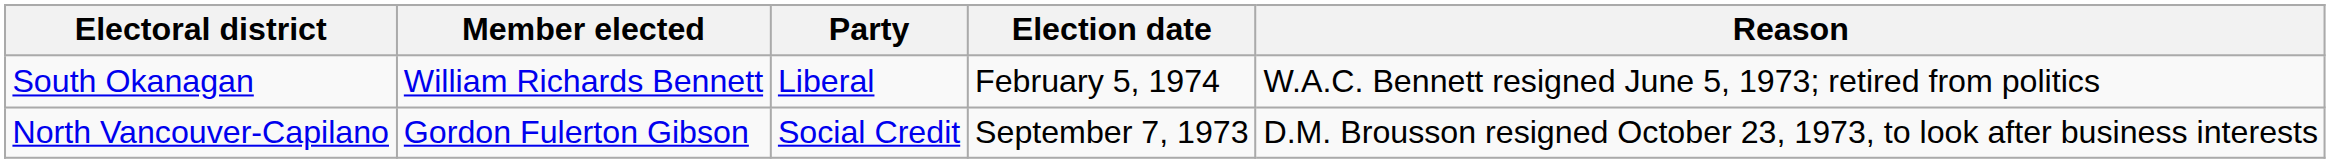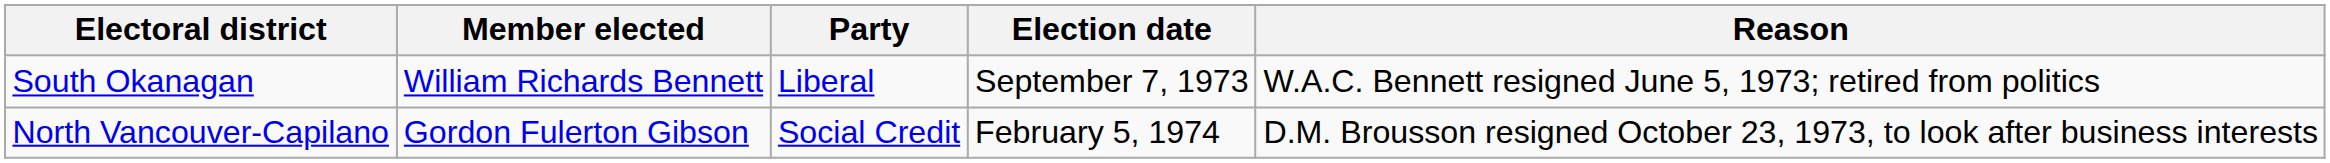South Okanagan | Election date: February 5, 1974 -> September 7, 1973
North Vancouver-Capilano | Election date: September 7, 1973 -> February 5, 1974
